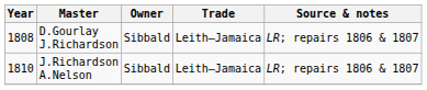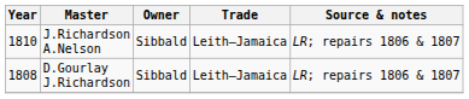rows swapped: D.Gourlay J.Richardson <-> J.Richardson A.Nelson
